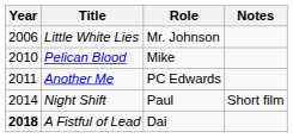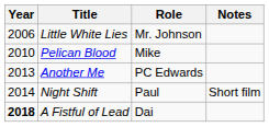Another Me | Year: 2011 -> 2013
